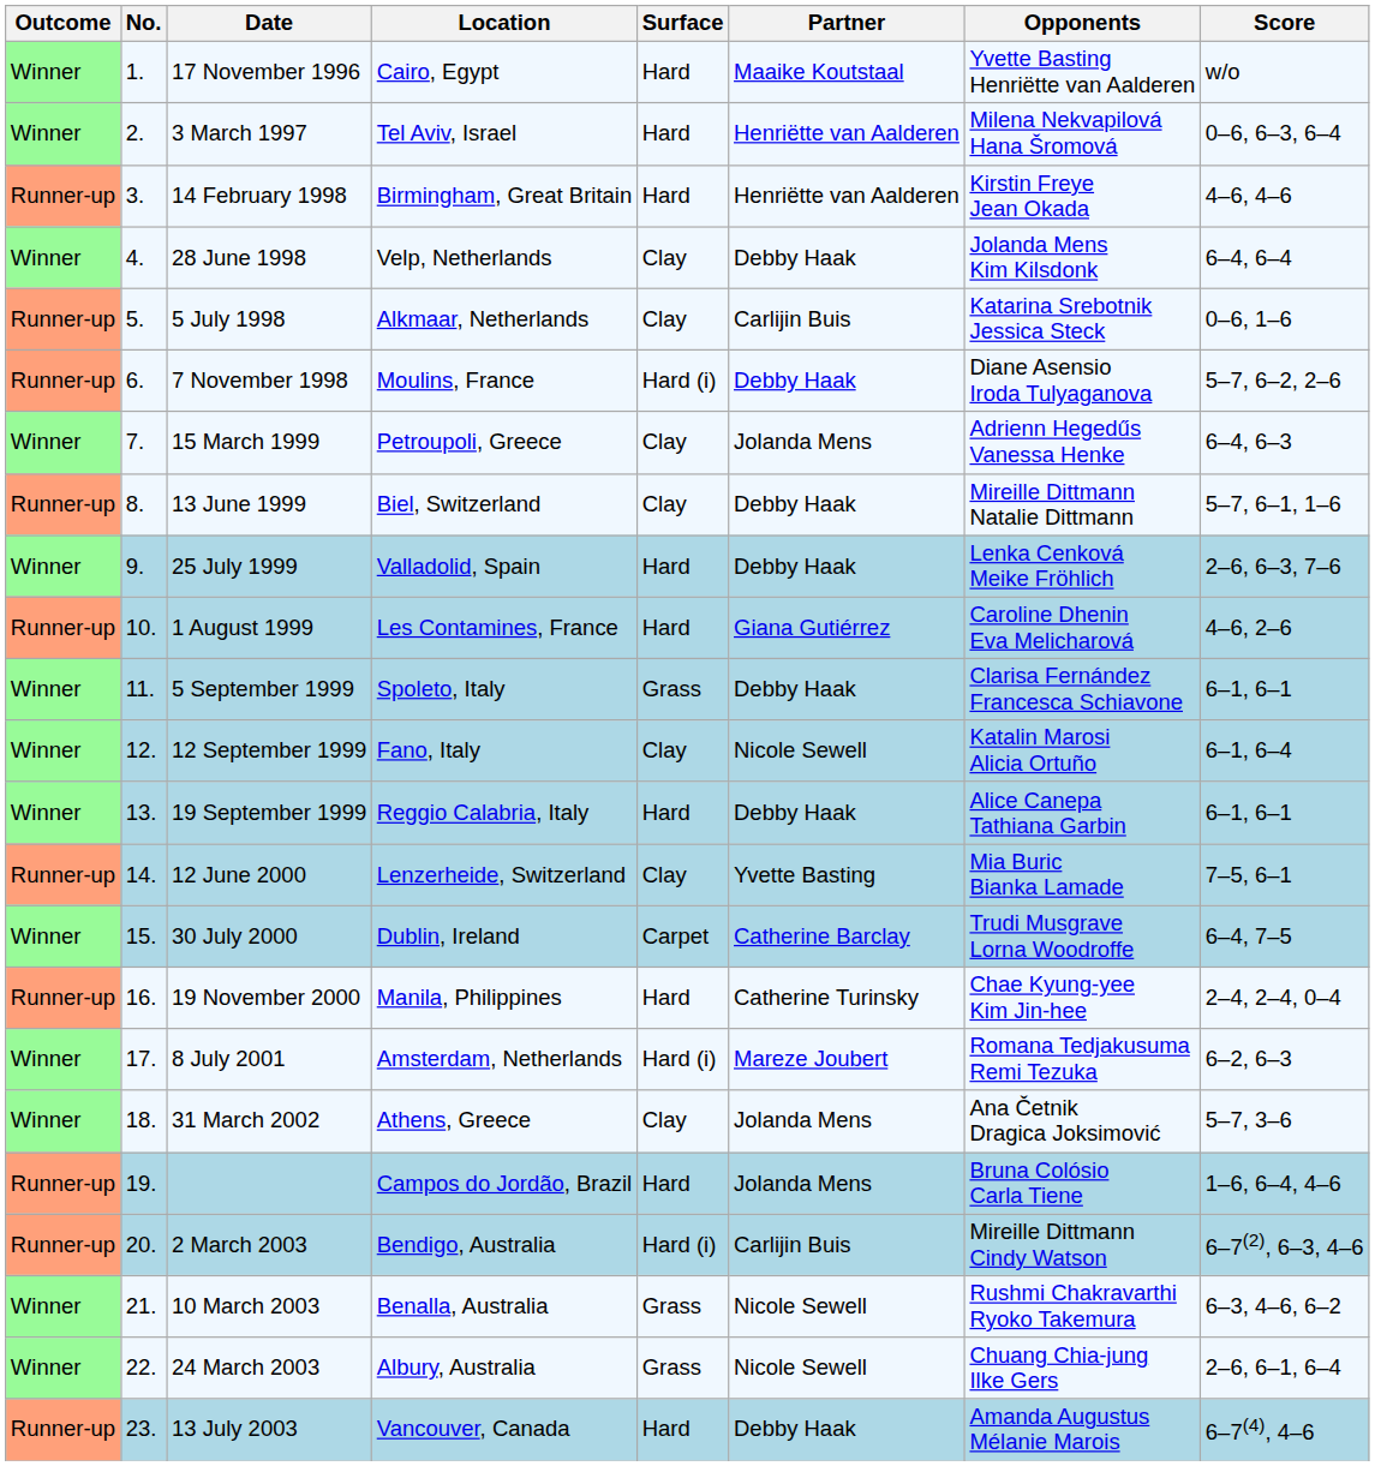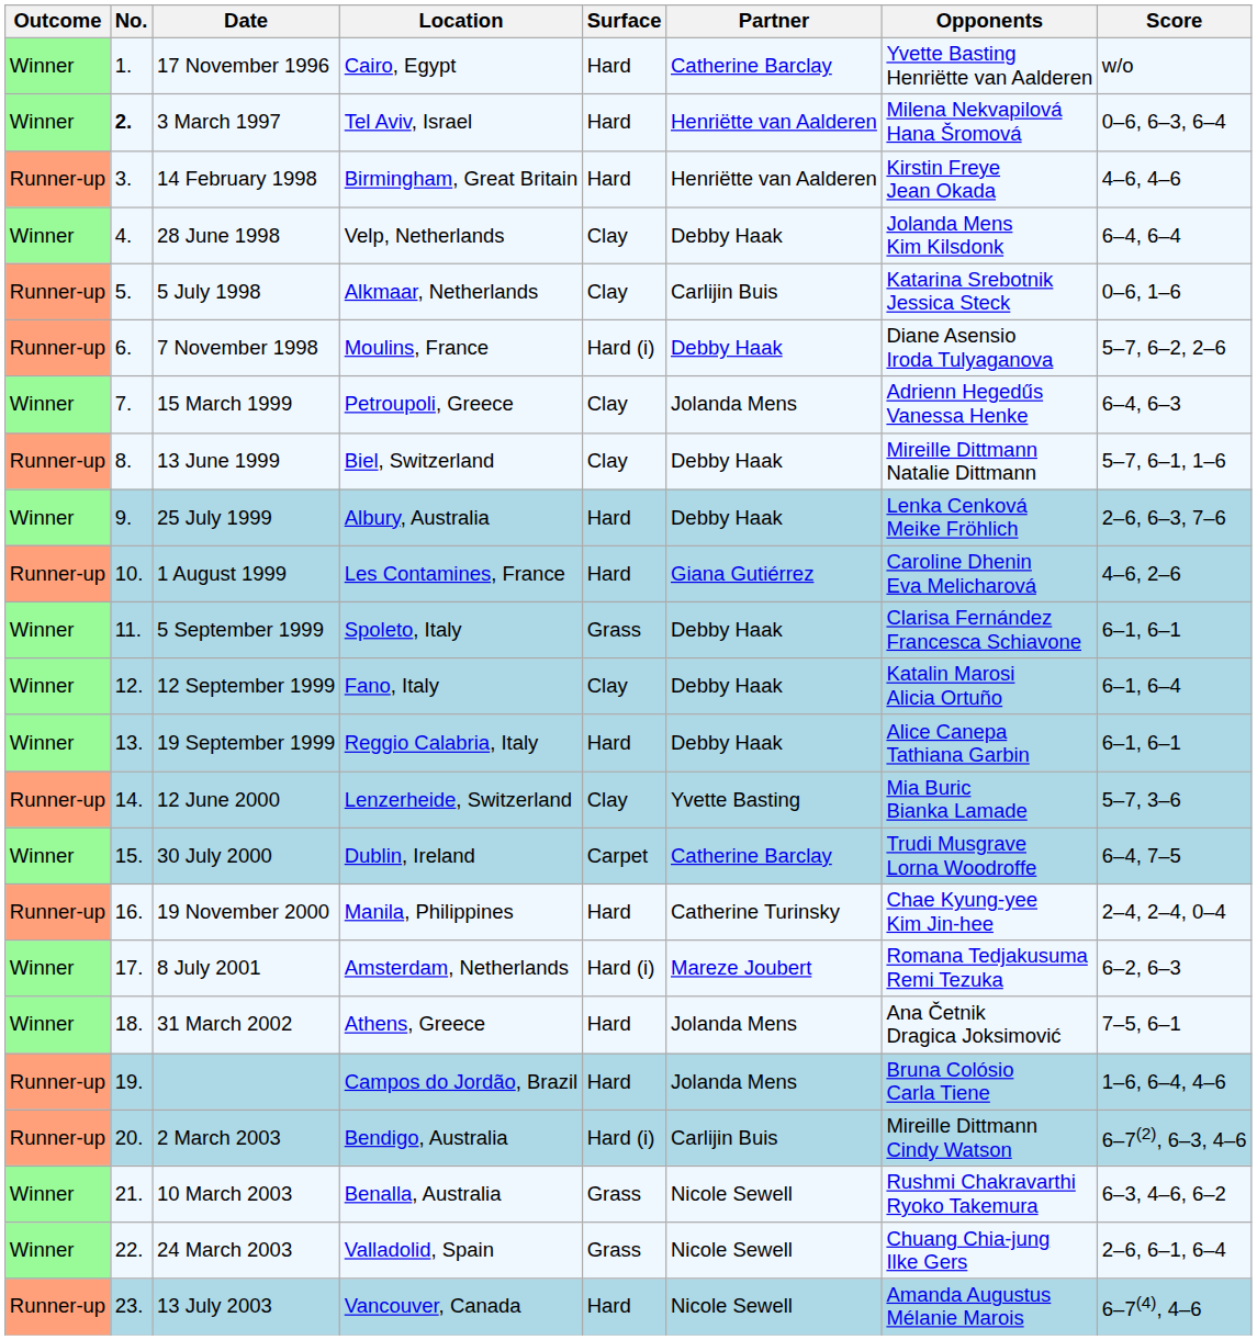17 November 1996 | Partner: Maaike Koutstaal -> Catherine Barclay
3 March 1997 | No.: normal -> bold
25 July 1999 | Location: Valladolid, Spain -> Albury, Australia
12 September 1999 | Partner: Nicole Sewell -> Debby Haak
12 June 2000 | Score: 7–5, 6–1 -> 5–7, 3–6
31 March 2002 | Surface: Clay -> Hard
31 March 2002 | Score: 5–7, 3–6 -> 7–5, 6–1
24 March 2003 | Location: Albury, Australia -> Valladolid, Spain
13 July 2003 | Partner: Debby Haak -> Nicole Sewell
